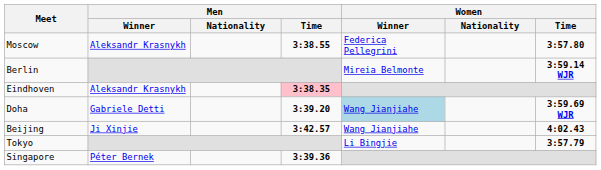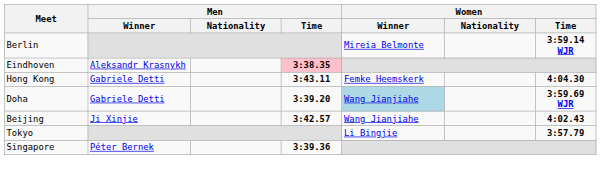- row: Moscow | Aleksandr Krasnykh | 3:38.55 | Federica Pellegrini | 3:57.80
+ row: Hong Kong | Gabriele Detti | 3:43.11 | Femke Heemskerk | 4:04.30
